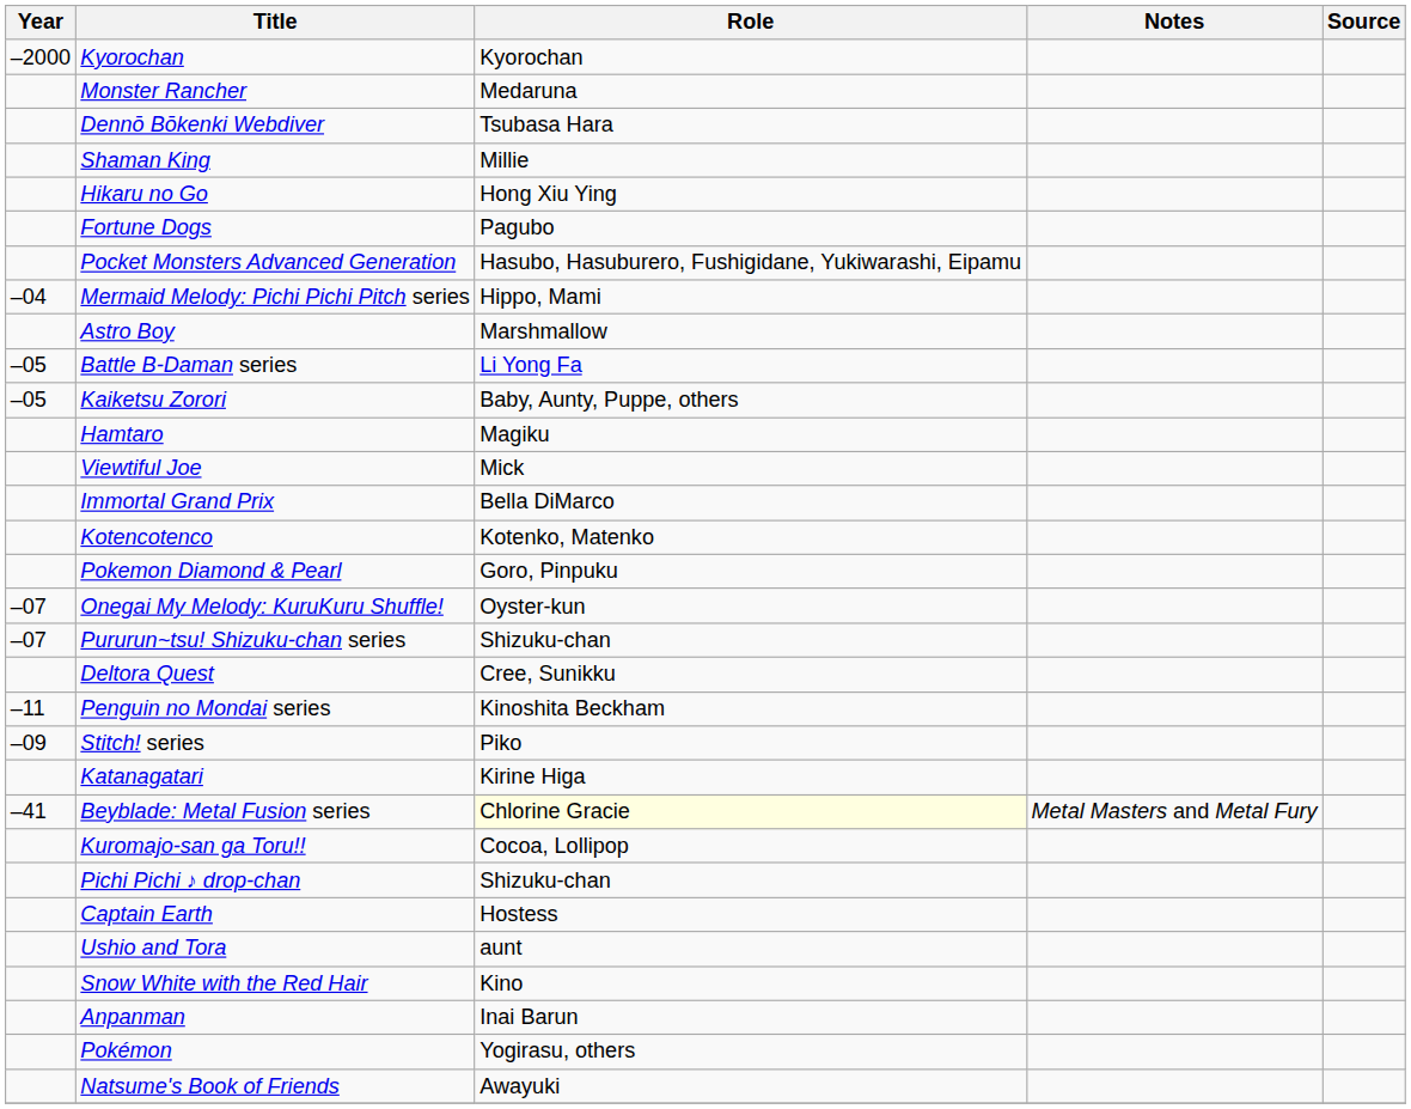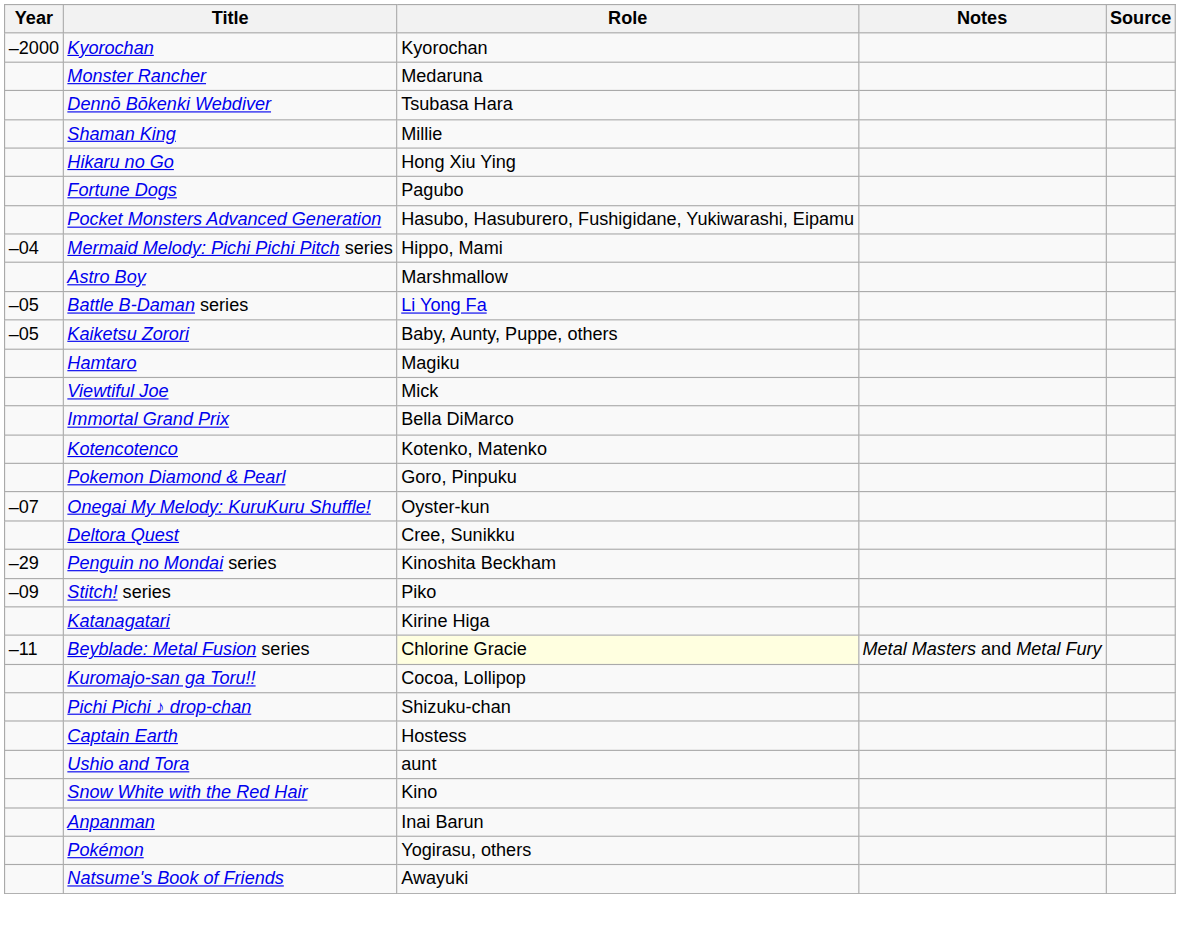- row: –07 | Pururun~tsu! Shizuku-chan series | Shizuku-chan
Penguin no Mondai series | Year: –11 -> –29
Beyblade: Metal Fusion series | Year: –41 -> –11
